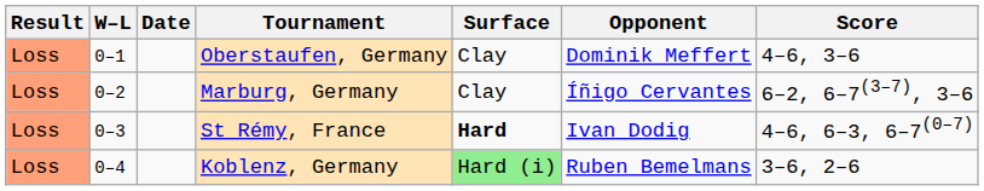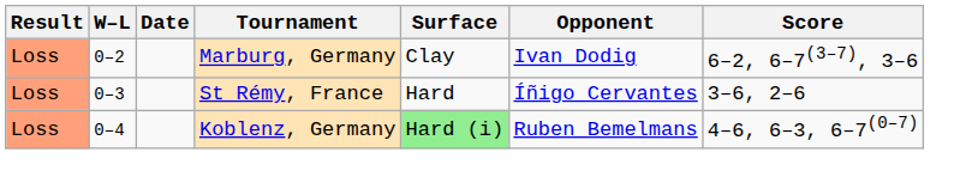- row: Loss | 0–1 | Oberstaufen, Germany | Clay | Dominik Meffert | 4–6, 3–6
Marburg, Germany | Opponent: Íñigo Cervantes -> Ivan Dodig
St Rémy, France | Surface: bold -> normal
St Rémy, France | Opponent: Ivan Dodig -> Íñigo Cervantes
St Rémy, France | Score: 4–6, 6–3, 6–7(0–7) -> 3–6, 2–6
Koblenz, Germany | Score: 3–6, 2–6 -> 4–6, 6–3, 6–7(0–7)
